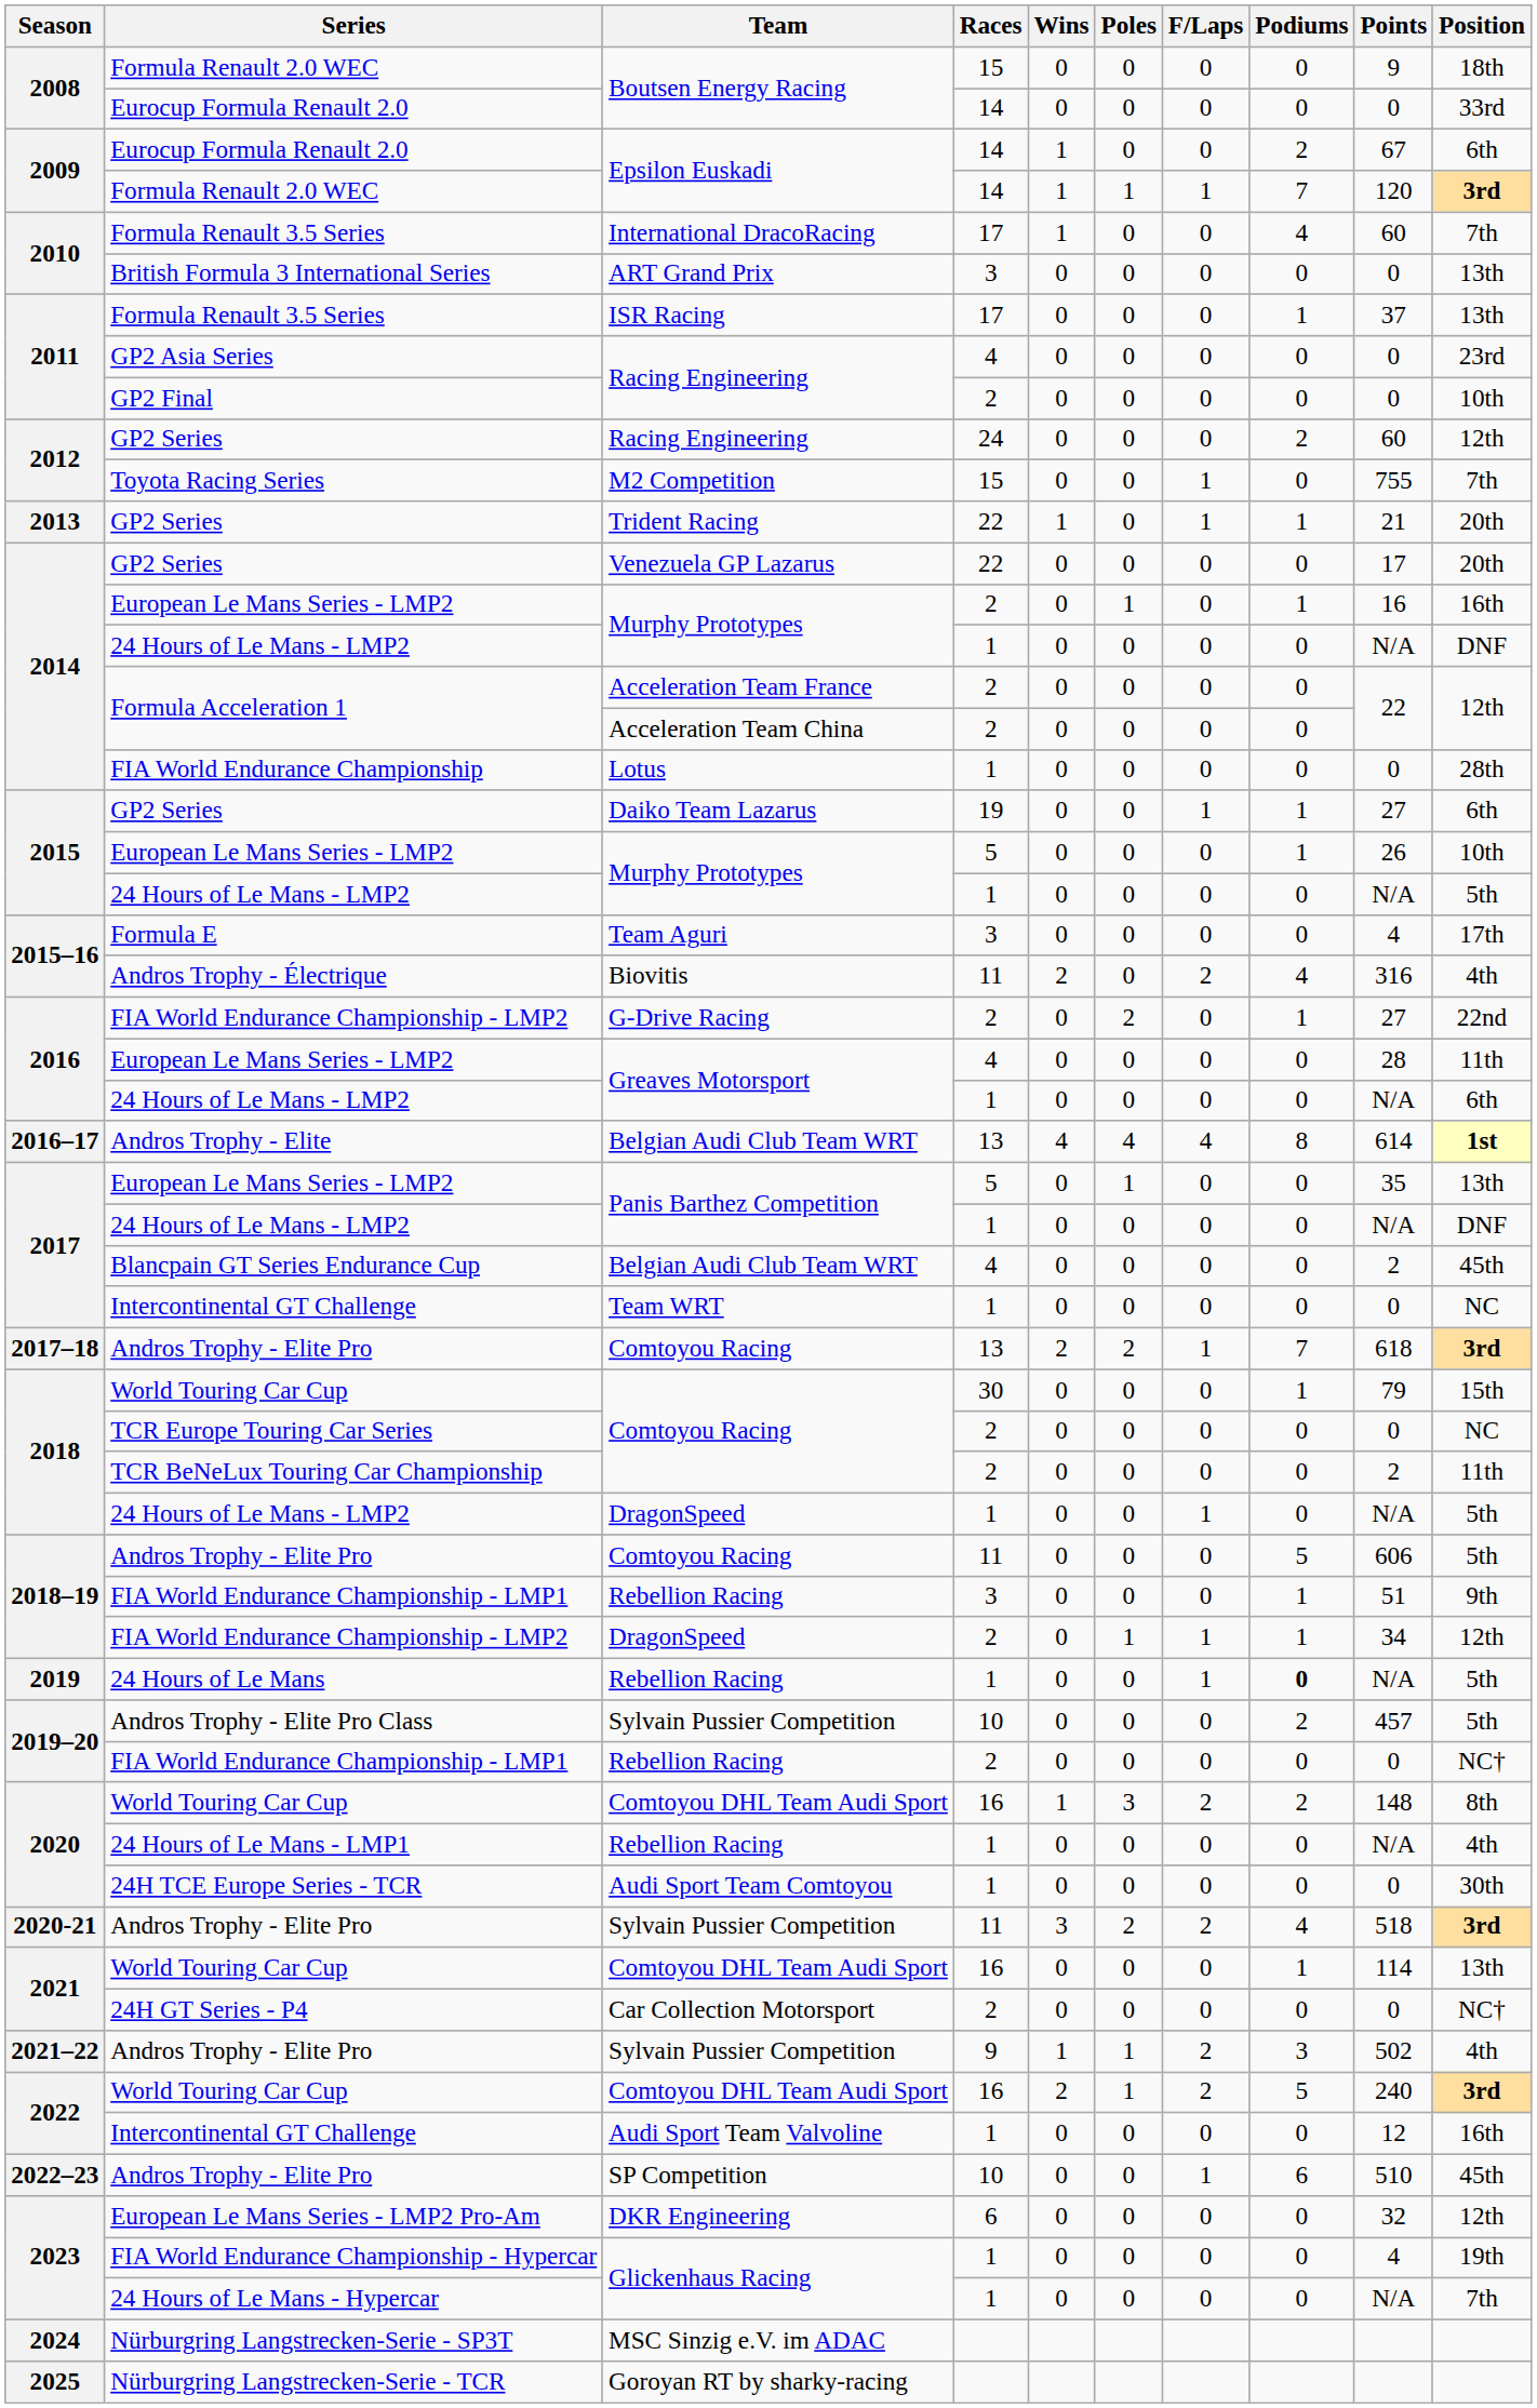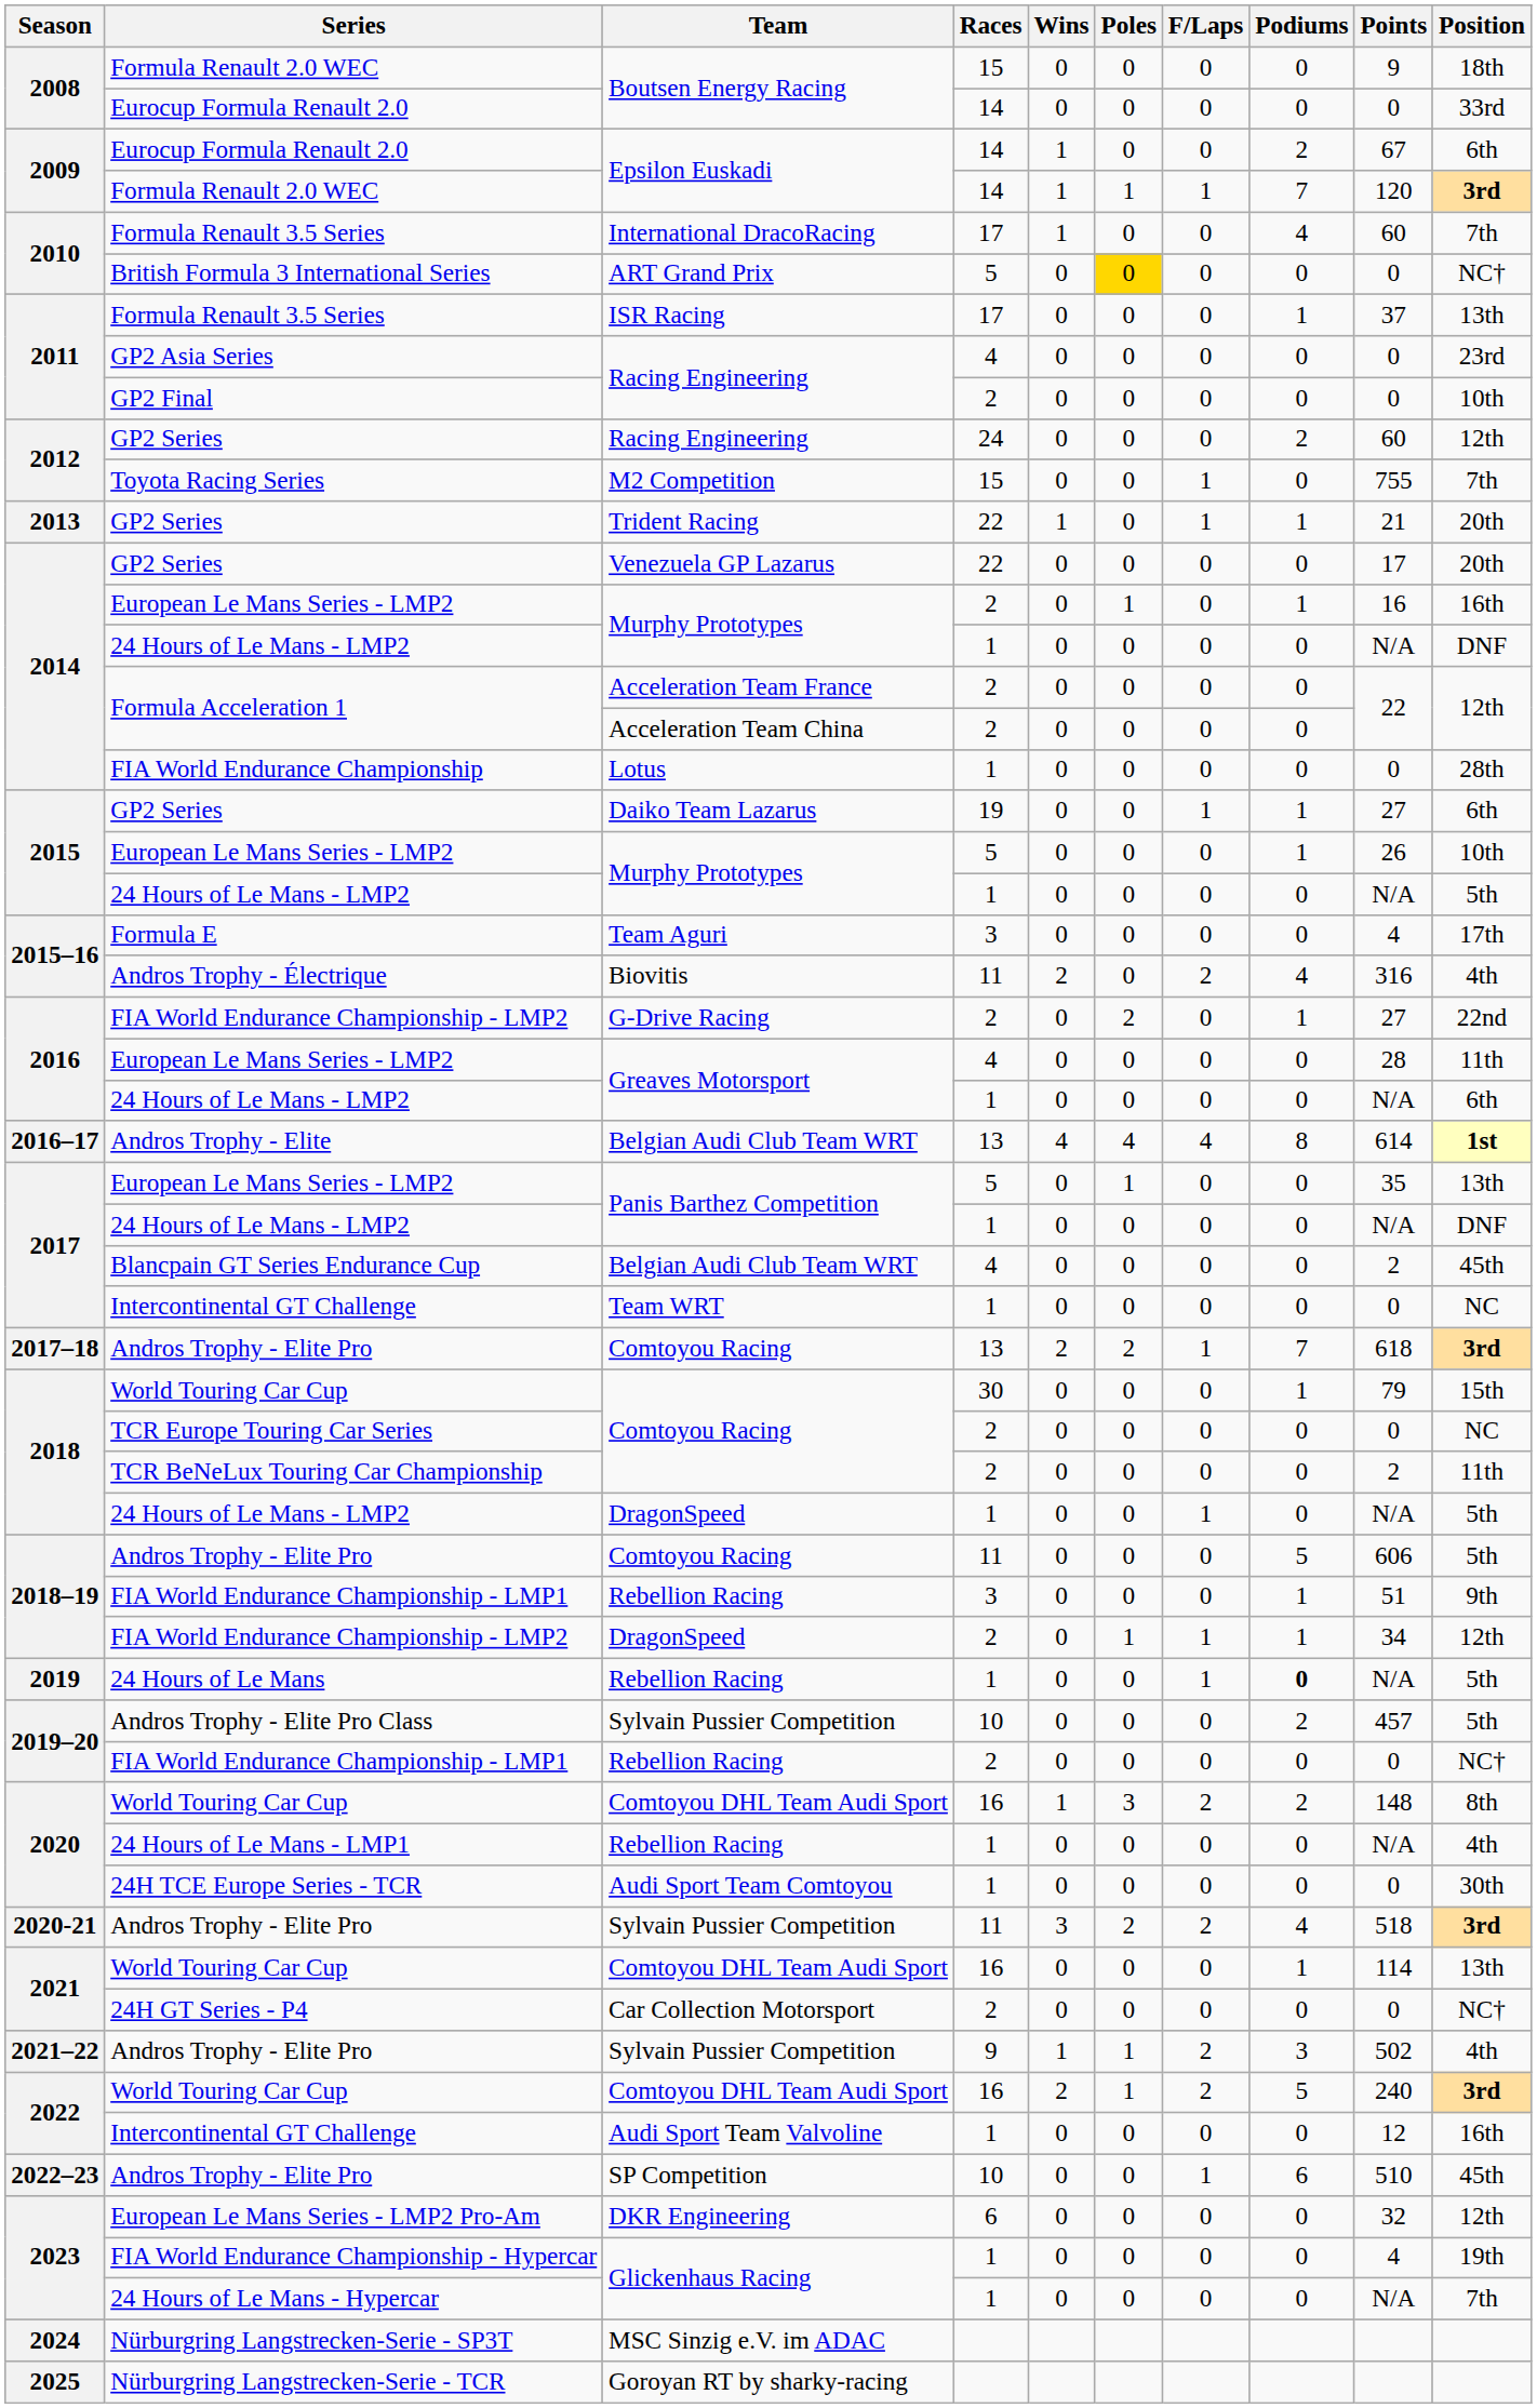ART Grand Prix | Races: 3 -> 5
ART Grand Prix | Poles: no background -> gold background
ART Grand Prix | Position: 13th -> NC†
